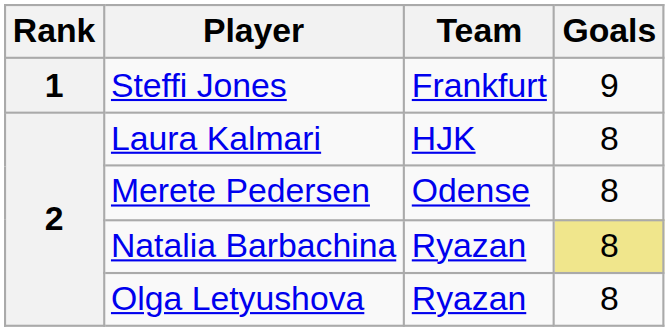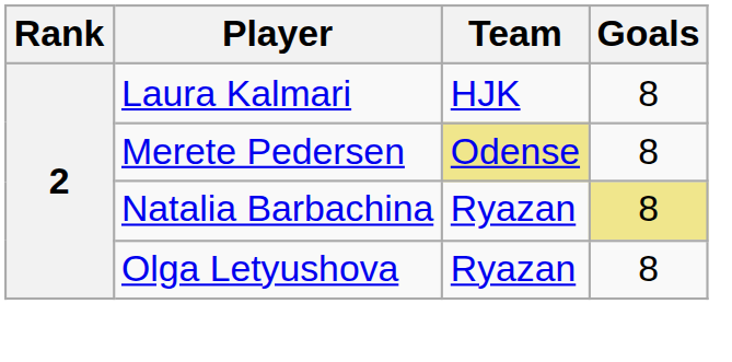- row: 1 | Steffi Jones | Frankfurt | 9
Merete Pedersen | Team: no background -> khaki background
